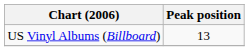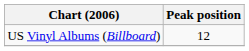US Vinyl Albums (Billboard) | Peak position: 13 -> 12
